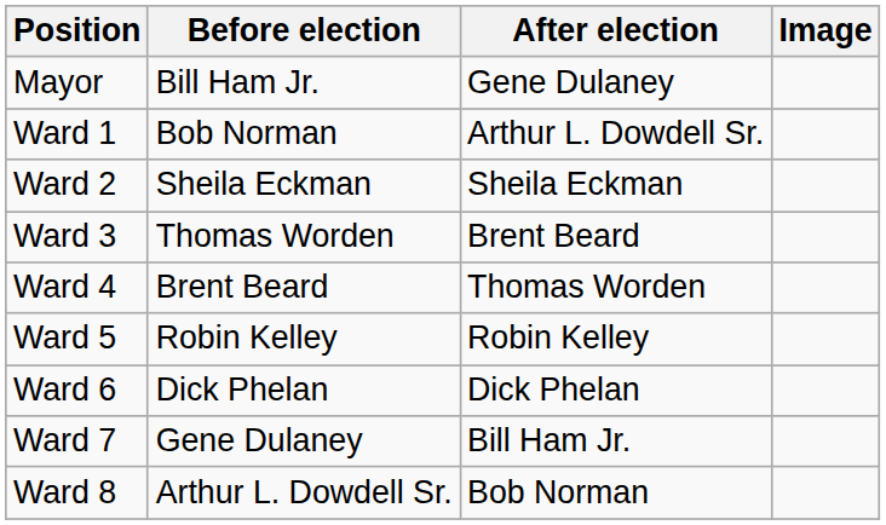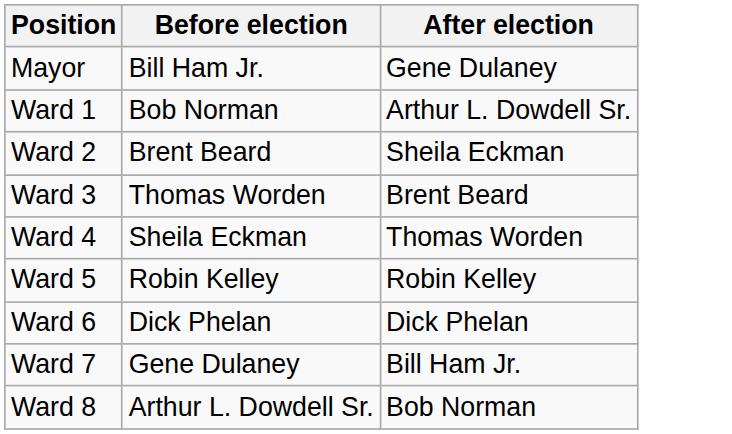- column: Image
Ward 2 | Before election: Sheila Eckman -> Brent Beard
Ward 4 | Before election: Brent Beard -> Sheila Eckman
